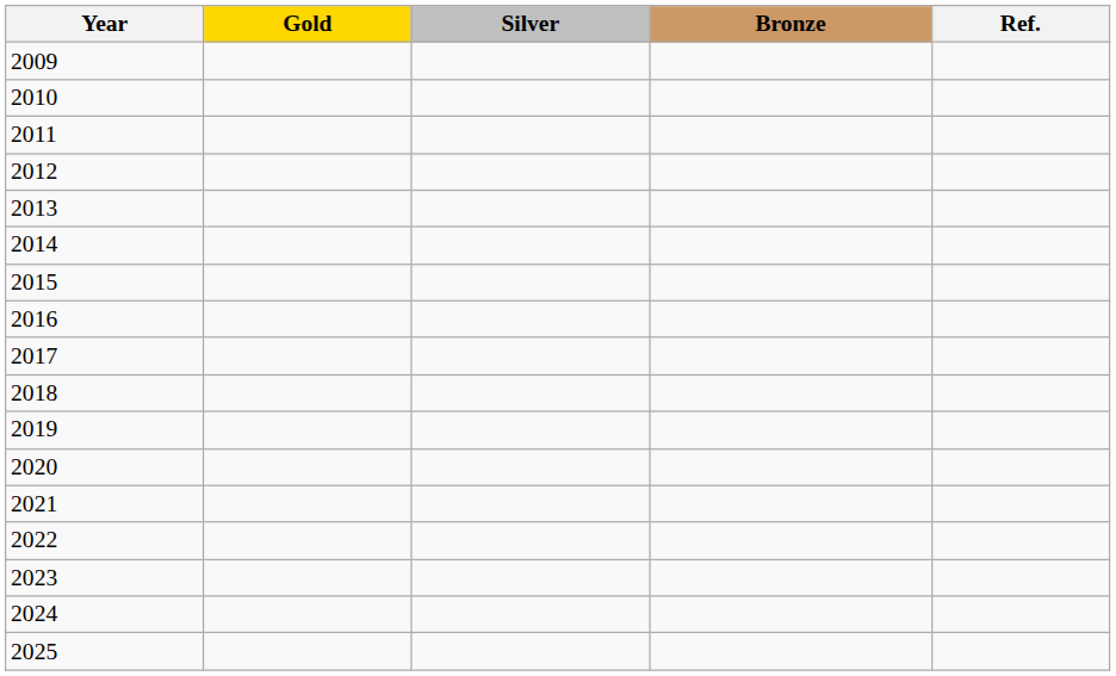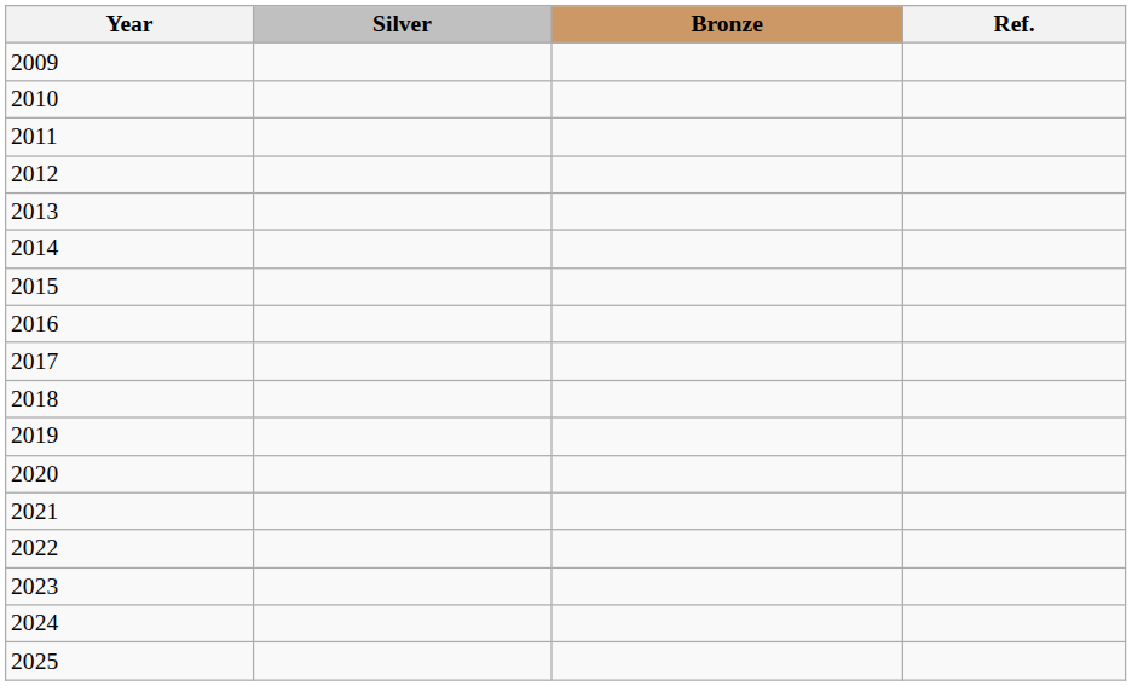- column: Gold
